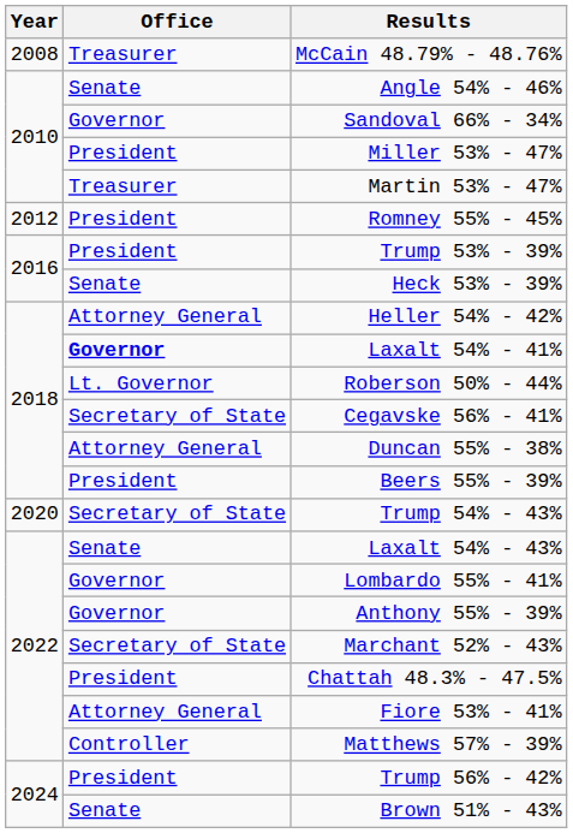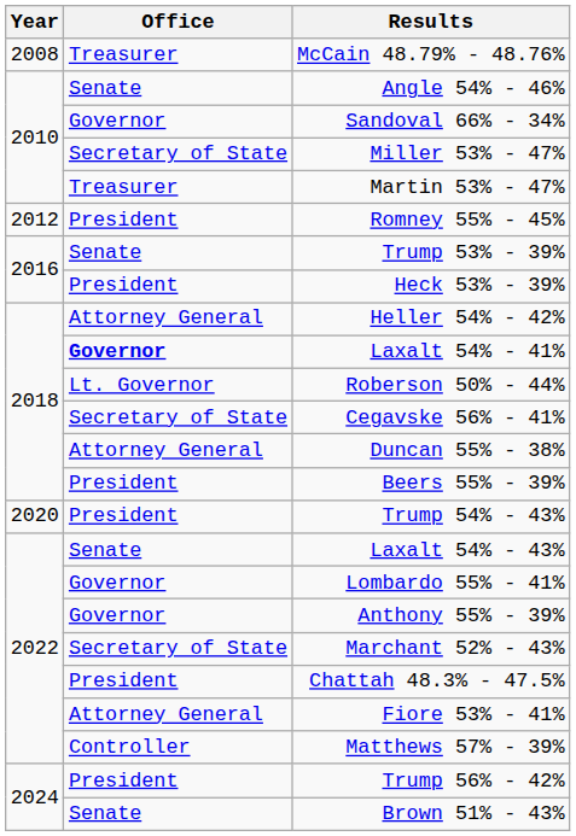Miller 53% - 47% | Office: President -> Secretary of State
Trump 53% - 39% | Office: President -> Senate
Heck 53% - 39% | Office: Senate -> President
Trump 54% - 43% | Office: Secretary of State -> President
